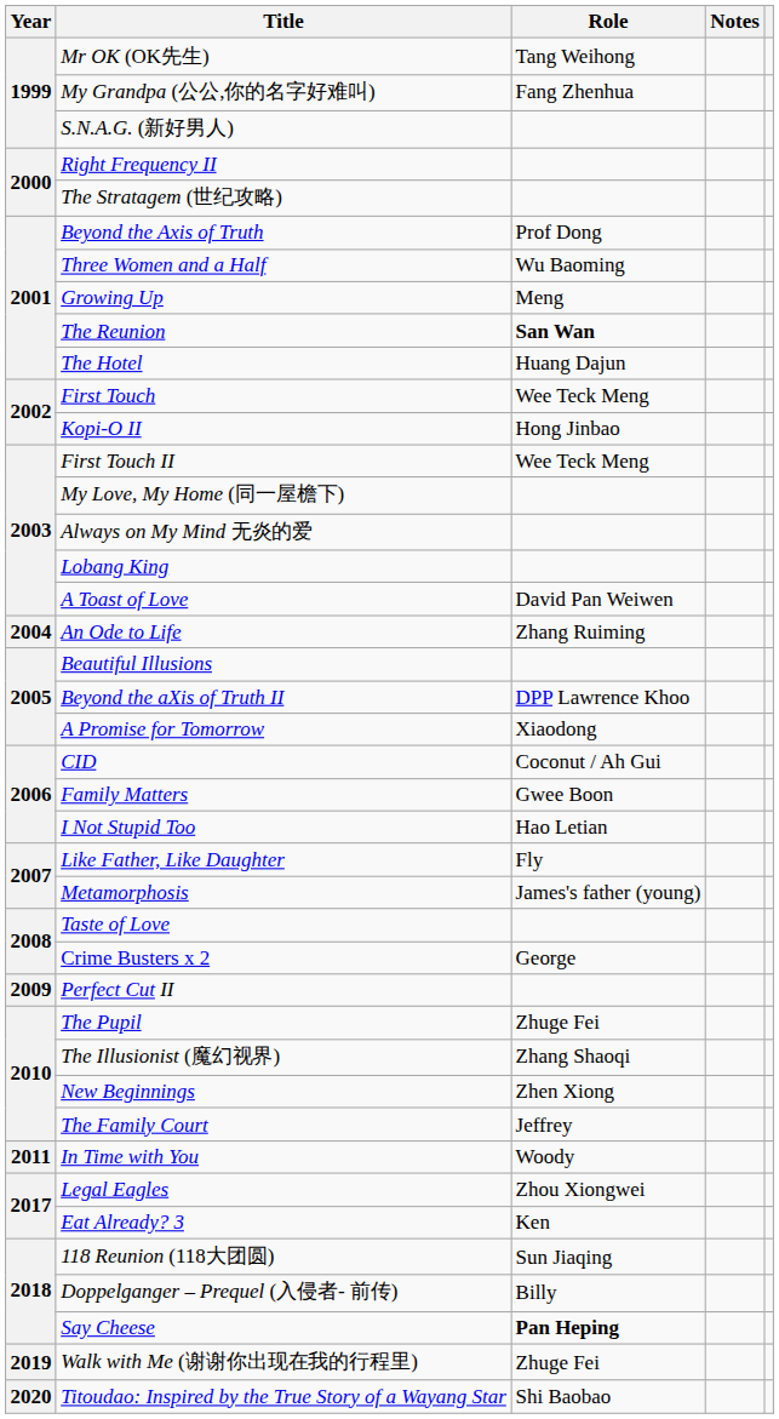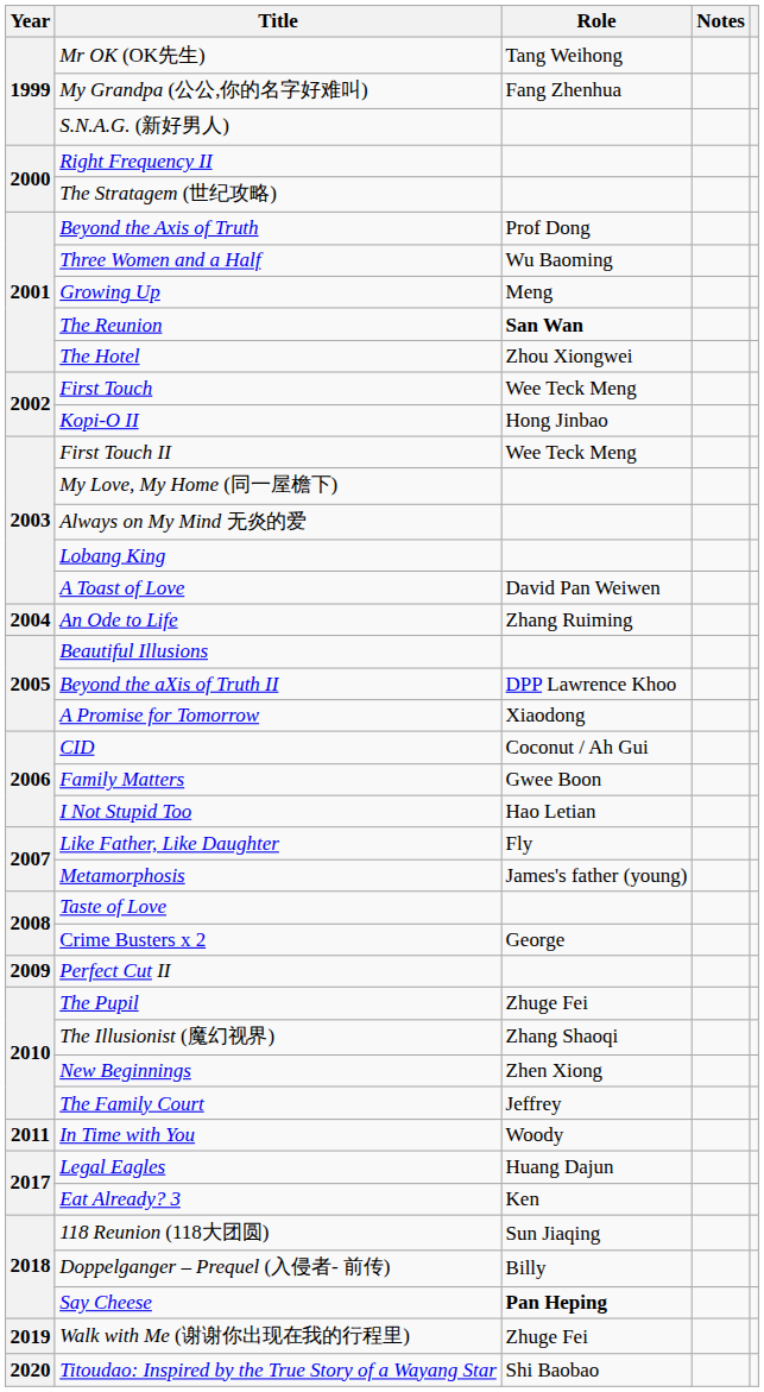The Hotel | Role: Huang Dajun -> Zhou Xiongwei
Legal Eagles | Role: Zhou Xiongwei -> Huang Dajun
